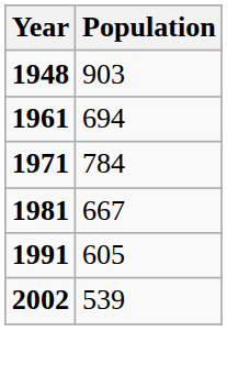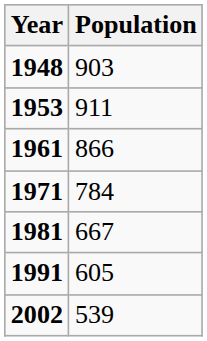+ row: 1953 | 911
1961 | Population: 694 -> 866
